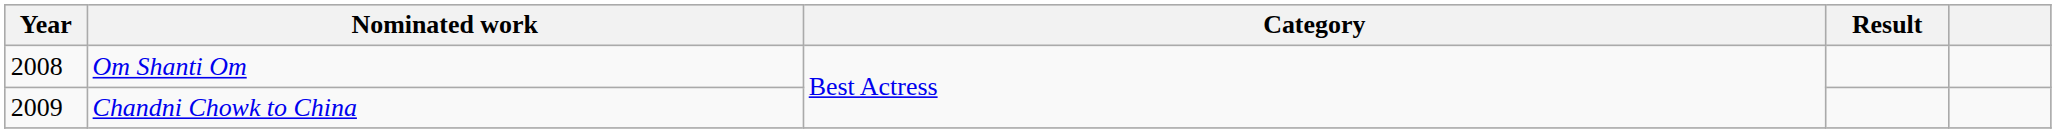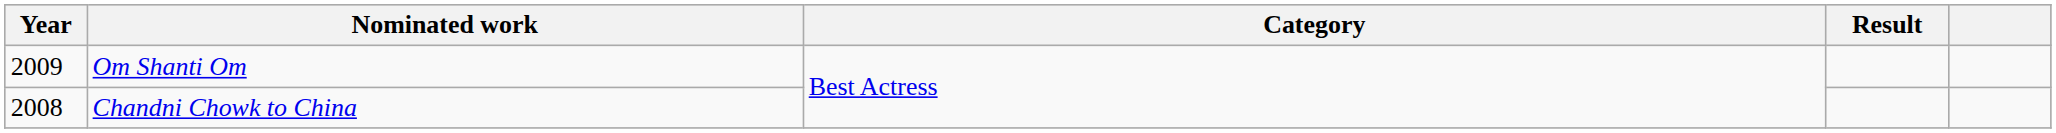Om Shanti Om | Year: 2008 -> 2009
Chandni Chowk to China | Year: 2009 -> 2008
